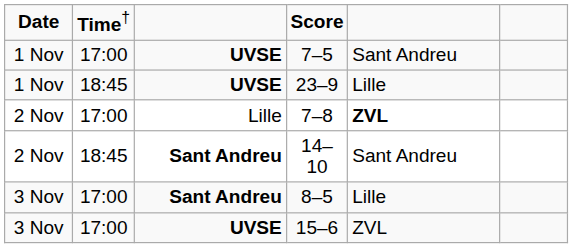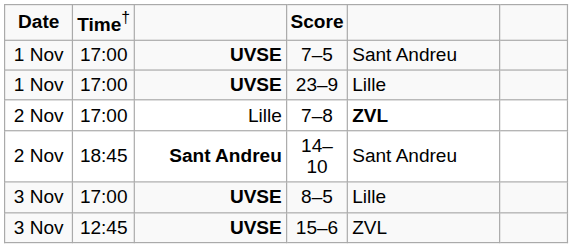23–9 | column 2: 18:45 -> 17:00
8–5 | column 3: Sant Andreu -> UVSE
15–6 | column 2: 17:00 -> 12:45
